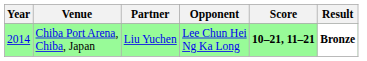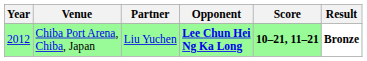Chiba Port Arena, Chiba, Japan | Year: 2014 -> 2012
Chiba Port Arena, Chiba, Japan | Opponent: normal -> bold
